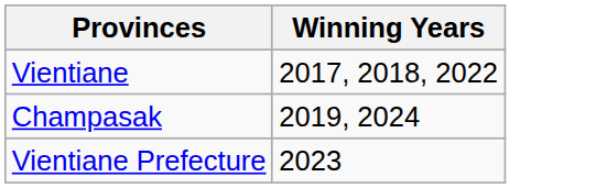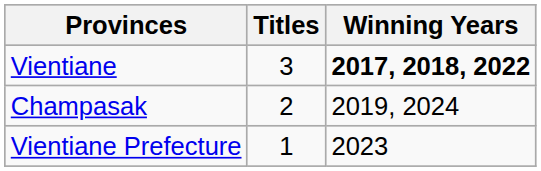+ column: Titles | 3 | 2 | 1
Vientiane | Winning Years: normal -> bold
